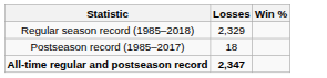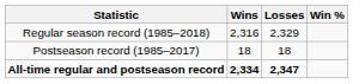+ column: Wins | 2,316 | 18 | 2,334
